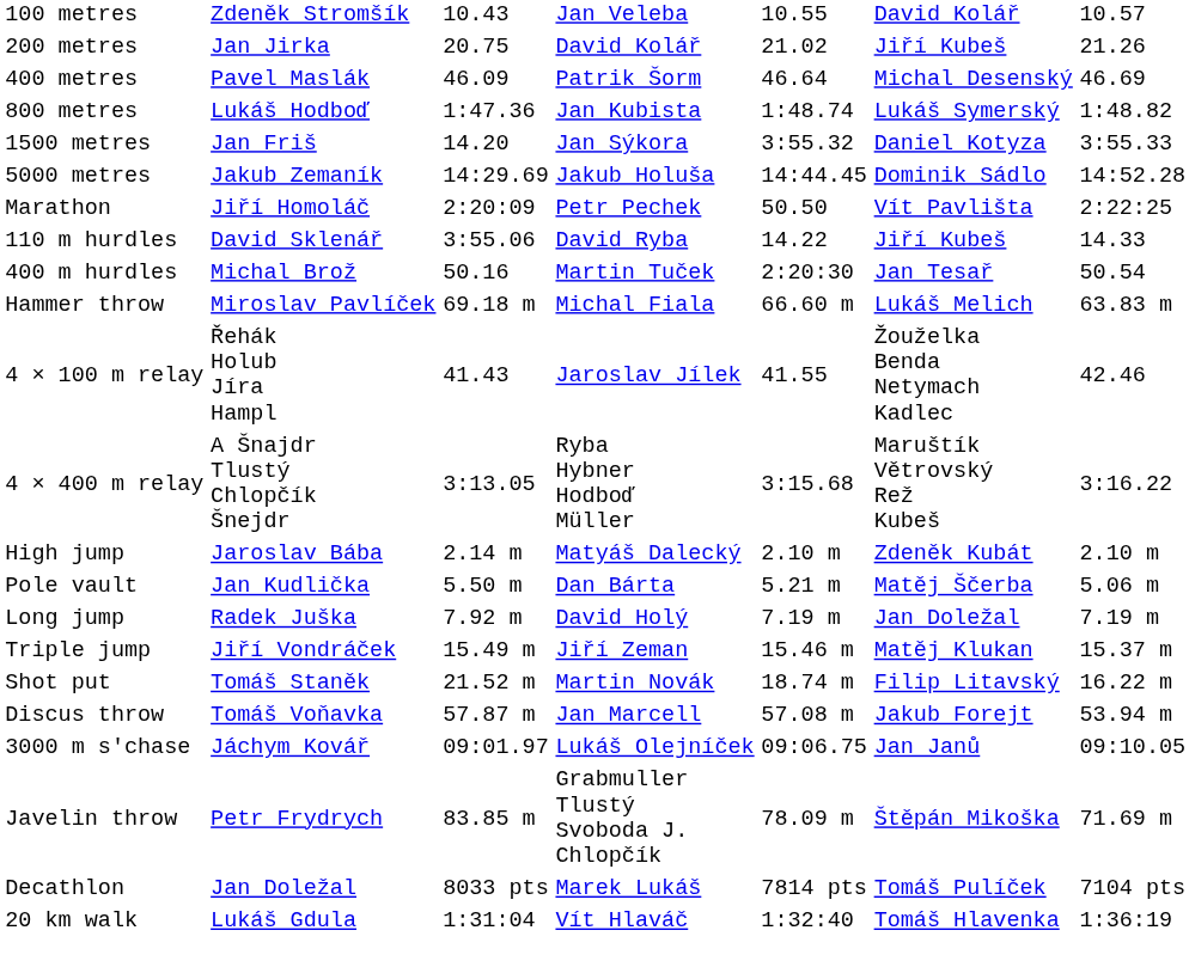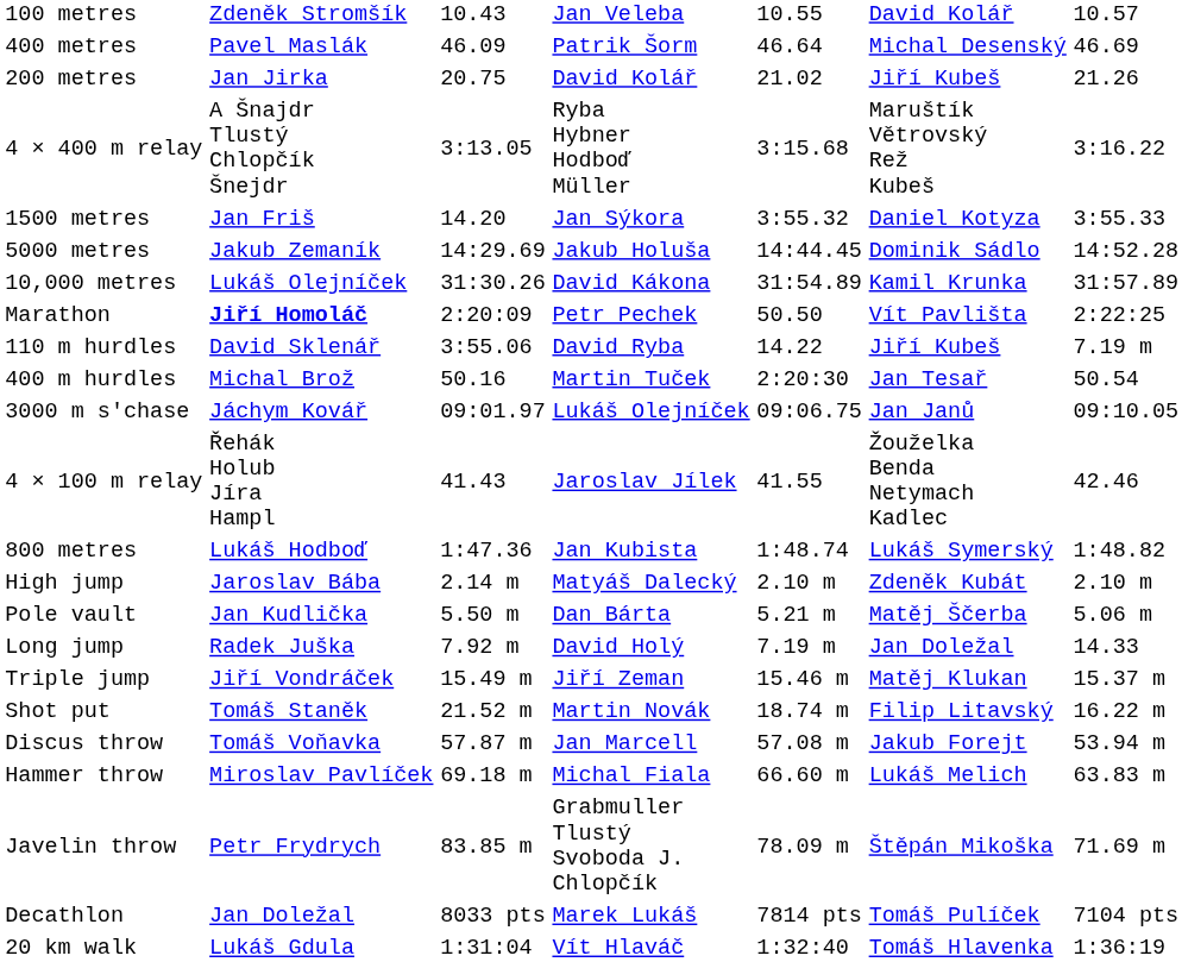rows swapped: 200 metres <-> 400 metres
rows swapped: 800 metres <-> 4 × 400 m relay
+ row: 10,000 metres | Lukáš Olejníček | 31:30.26 | David Kákona | 31:54.89 | Kamil Krunka | 31:57.89
Marathon | column 2: normal -> bold
110 m hurdles | column 7: 14.33 -> 7.19 m
rows swapped: 3000 m s'chase <-> Hammer throw
Long jump | column 7: 7.19 m -> 14.33
